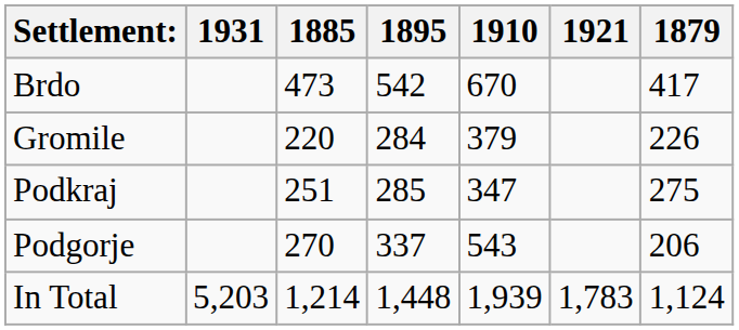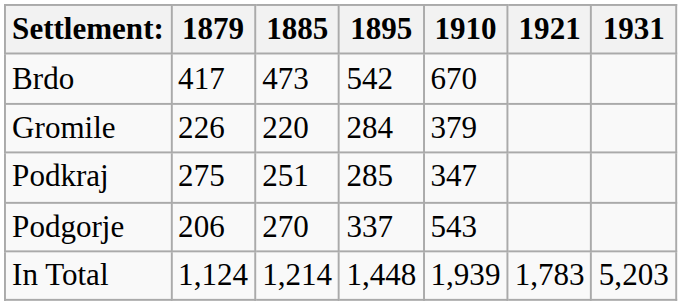columns swapped: 1879 <-> 1931
